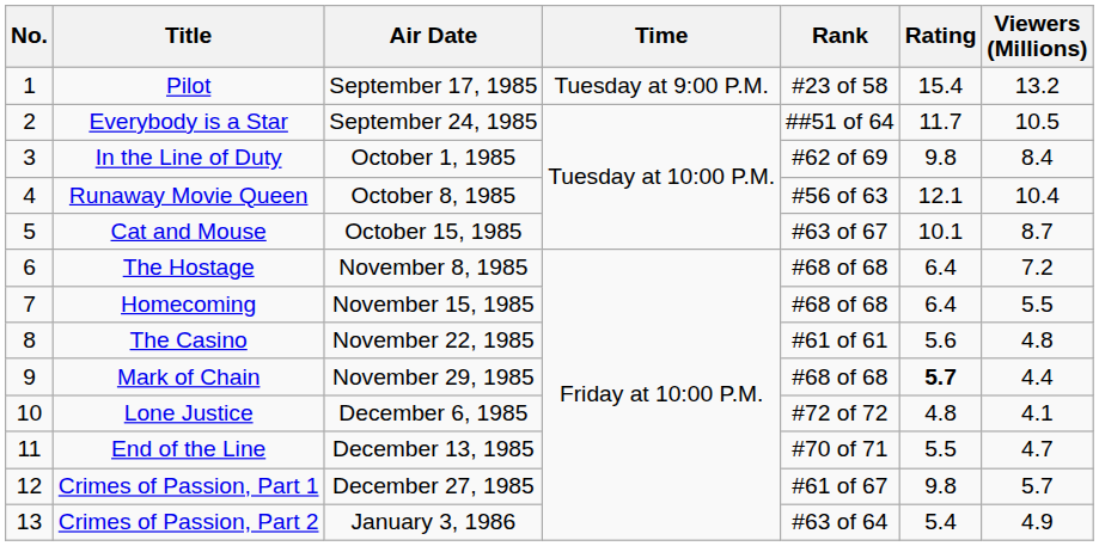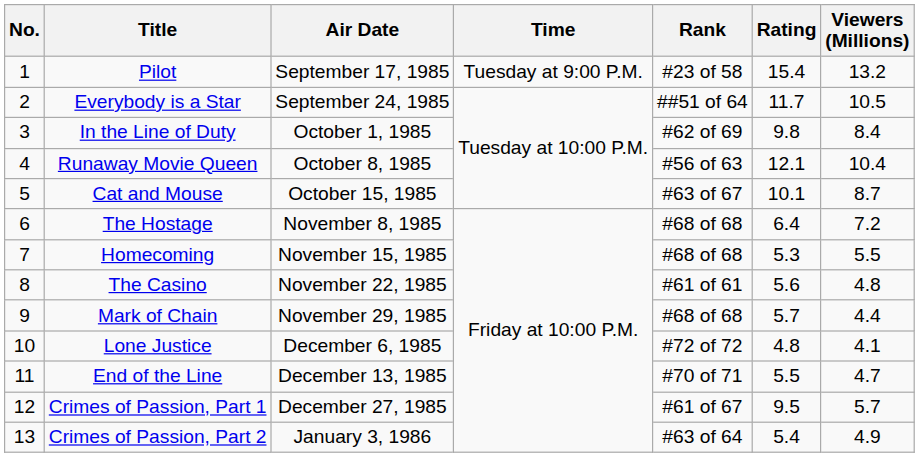Homecoming | Rating: 6.4 -> 5.3
Mark of Chain | Rating: bold -> normal
Crimes of Passion, Part 1 | Rating: 9.8 -> 9.5
